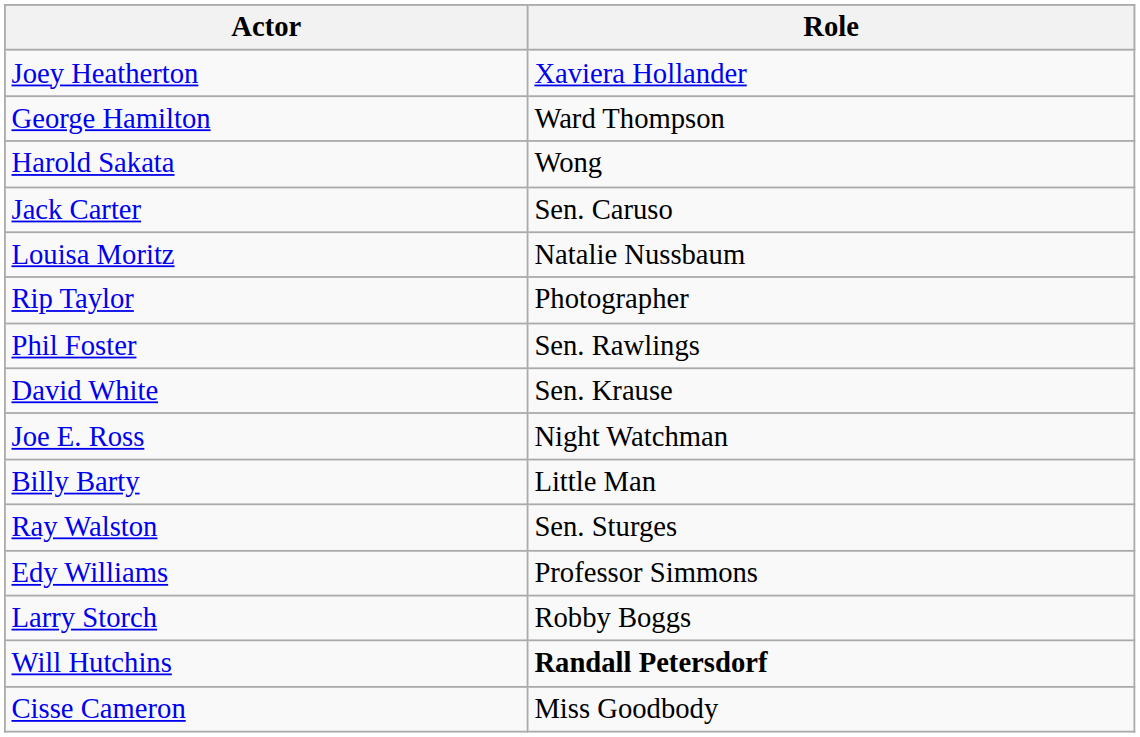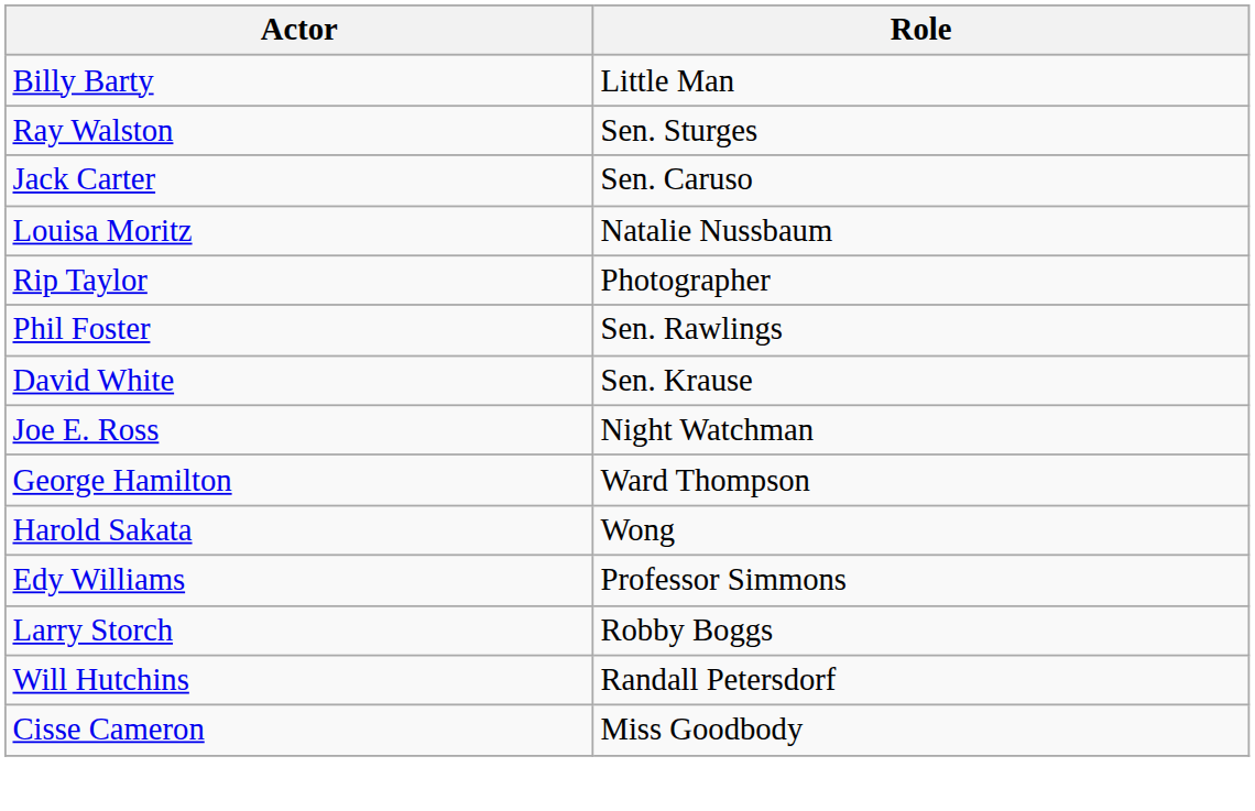- row: Joey Heatherton | Xaviera Hollander
rows swapped: George Hamilton <-> Billy Barty
rows swapped: Ray Walston <-> Harold Sakata
Will Hutchins | Role: bold -> normal
